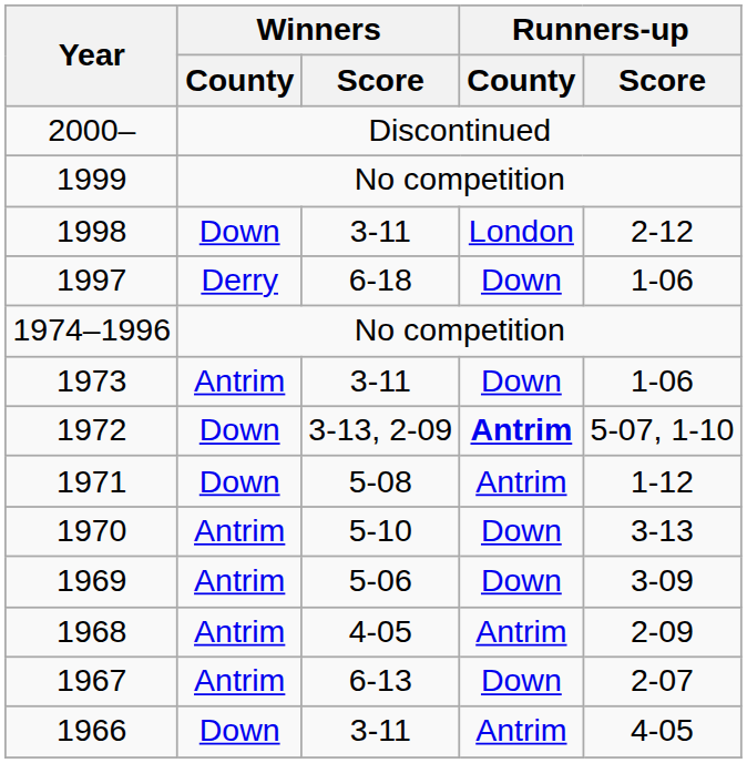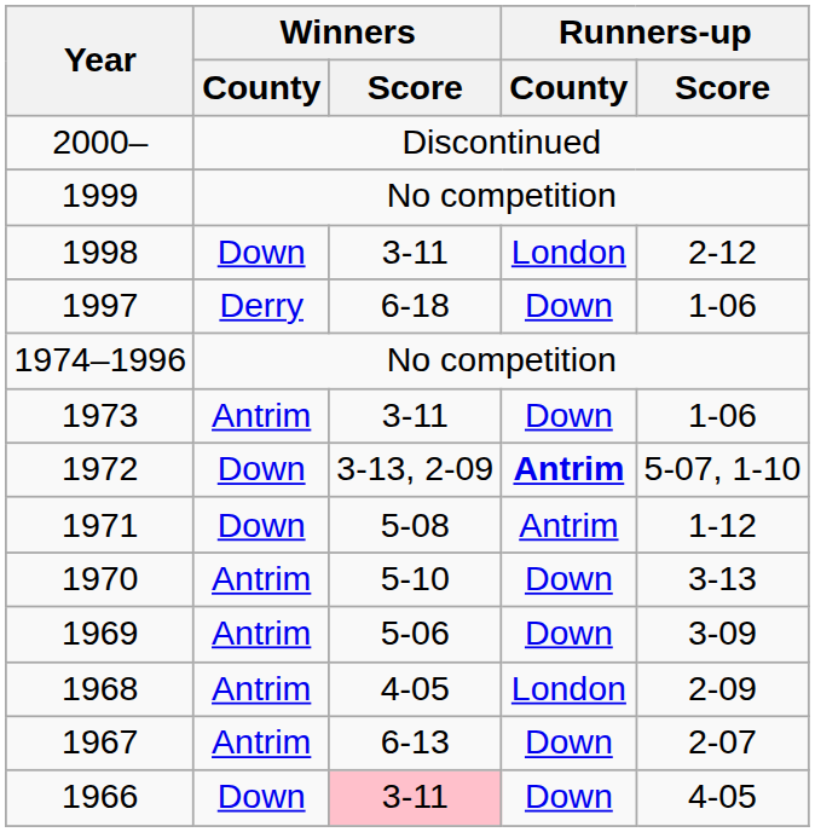1968 | Runners-up / County: Antrim -> London
1966 | Winners / Score: no background -> pink background
1966 | Runners-up / County: Antrim -> Down
